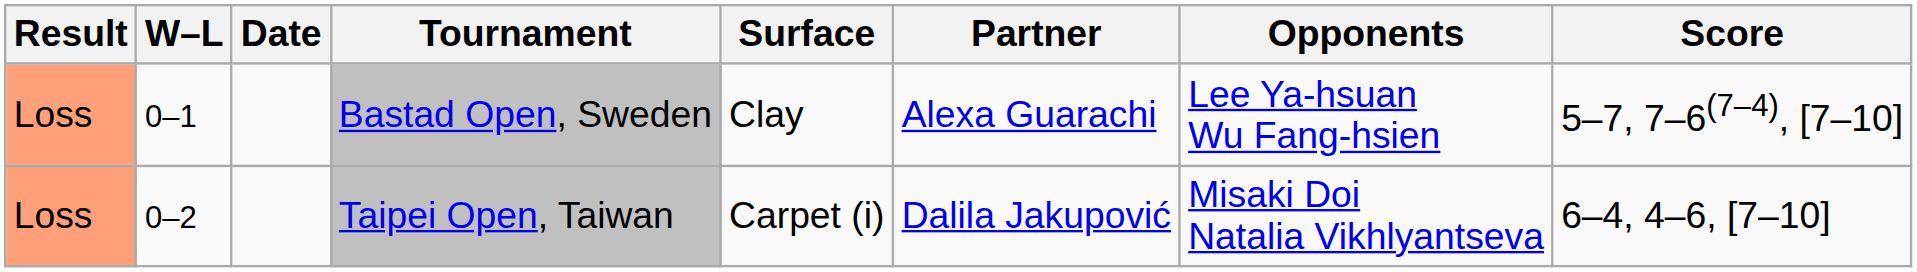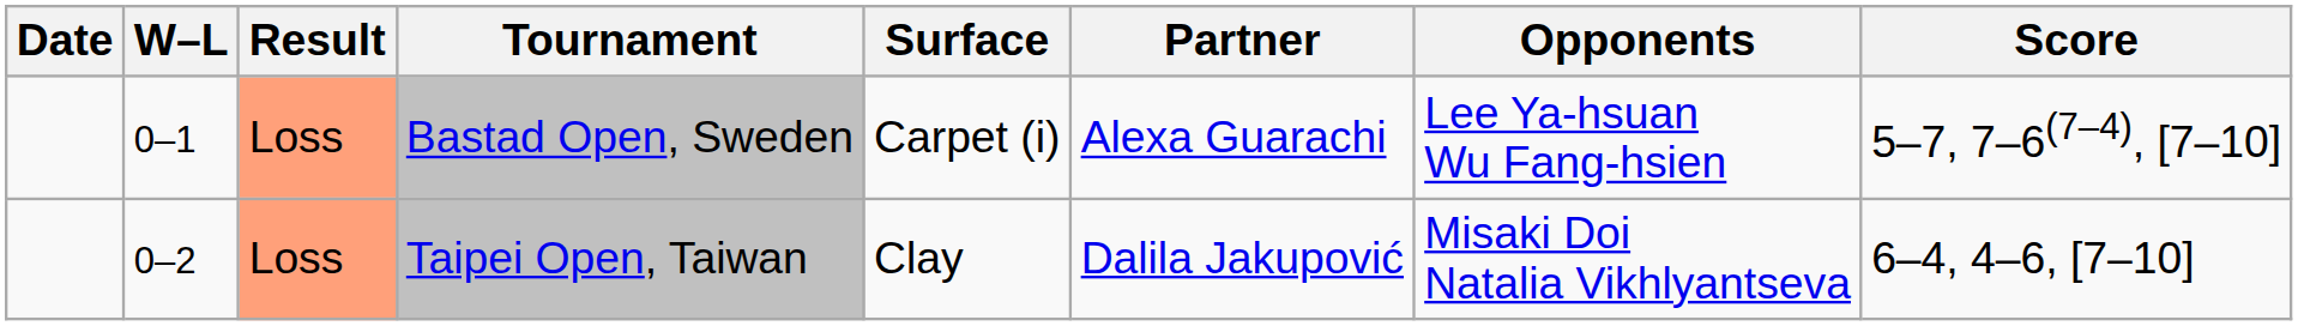columns swapped: Result <-> Date
Bastad Open, Sweden | Surface: Clay -> Carpet (i)
Taipei Open, Taiwan | Surface: Carpet (i) -> Clay
